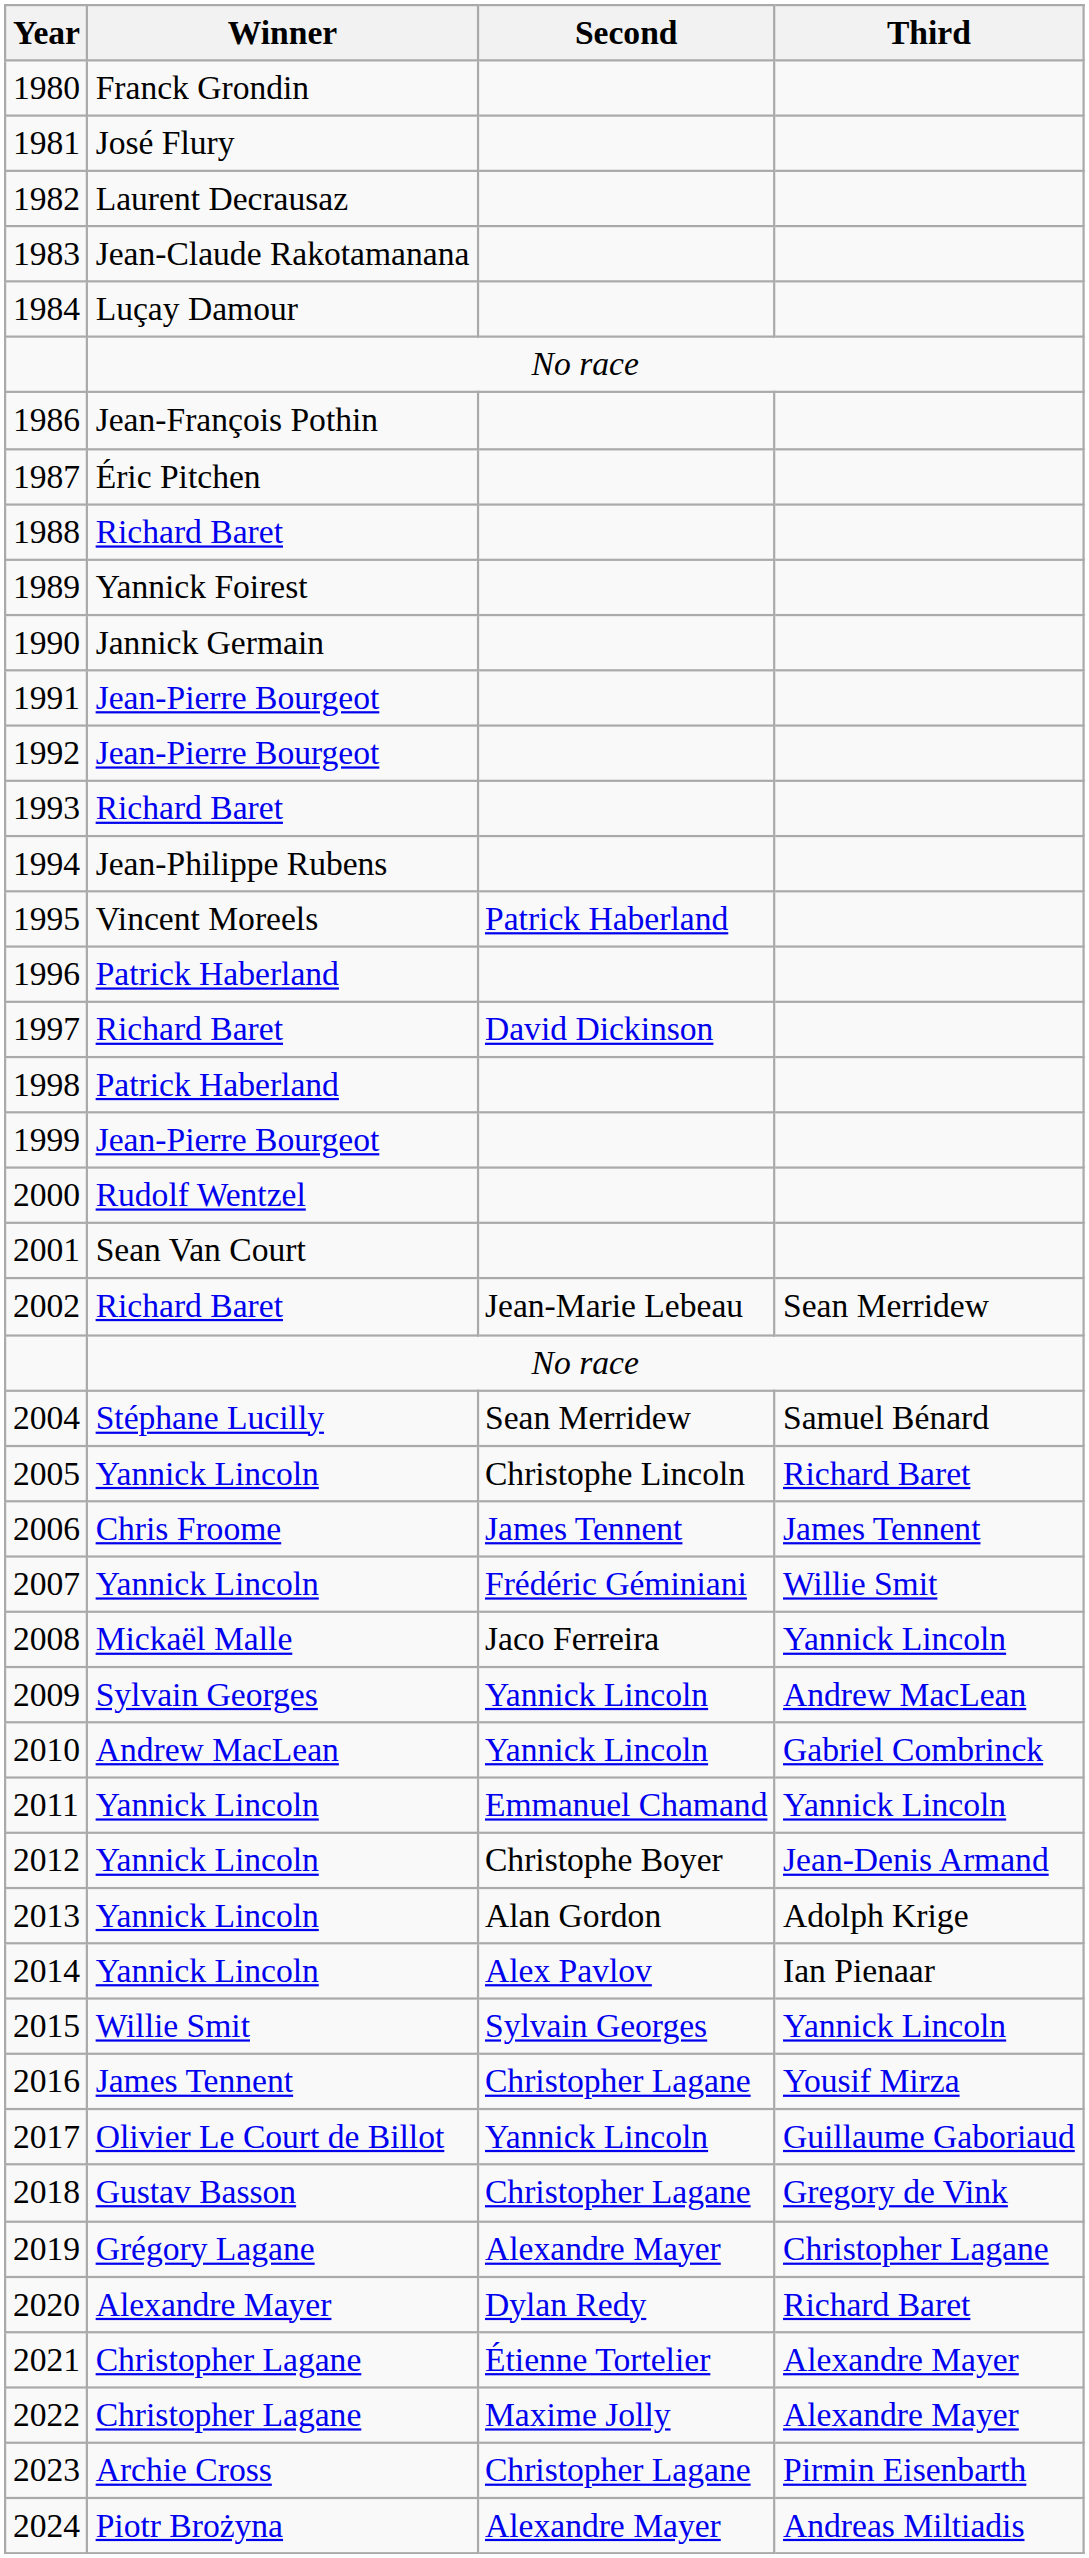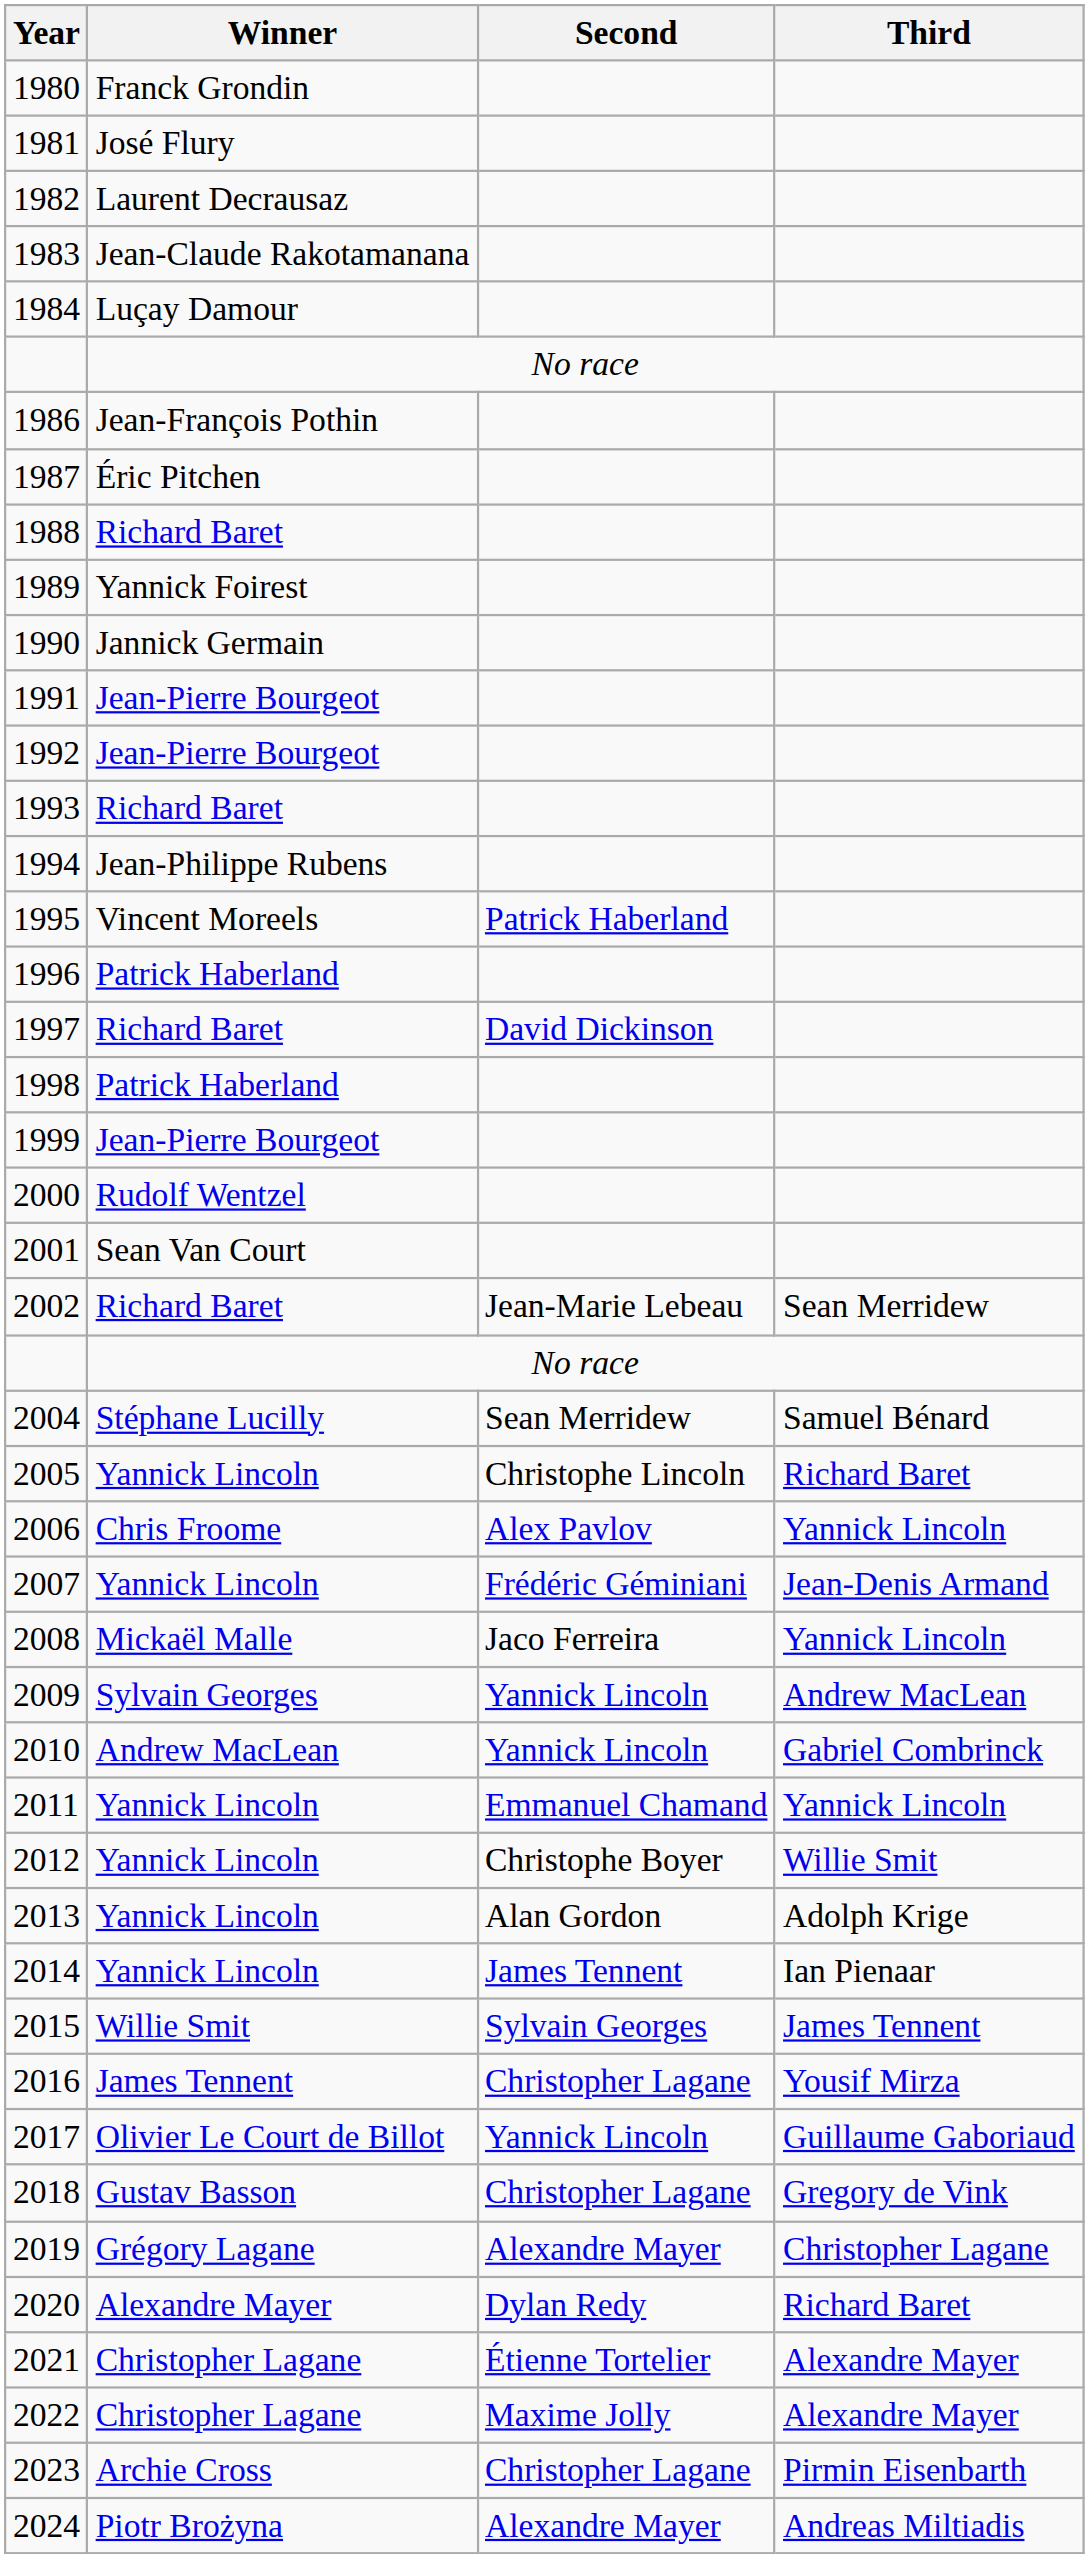2006 | Second: James Tennent -> Alex Pavlov
2006 | Third: James Tennent -> Yannick Lincoln
2007 | Third: Willie Smit -> Jean-Denis Armand
2012 | Third: Jean-Denis Armand -> Willie Smit
2014 | Second: Alex Pavlov -> James Tennent
2015 | Third: Yannick Lincoln -> James Tennent
